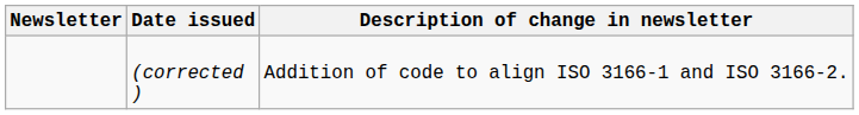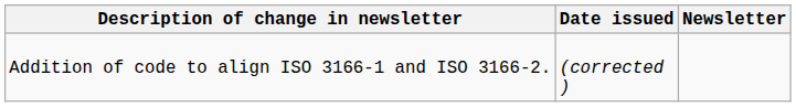columns swapped: Newsletter <-> Description of change in newsletter
